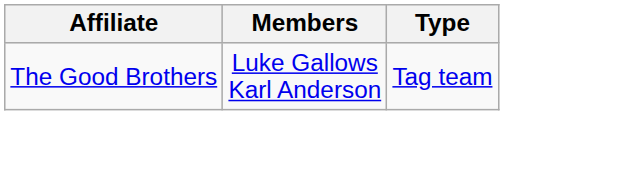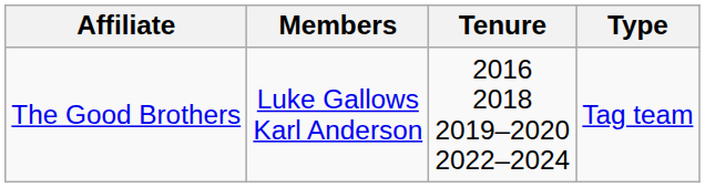+ column: Tenure | 2016 2018 2019–2020 2022–2024
